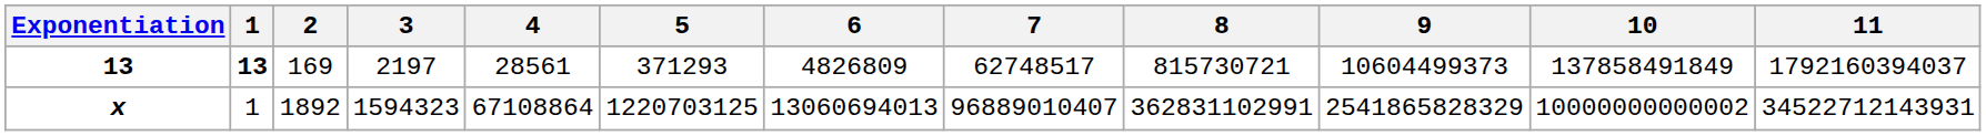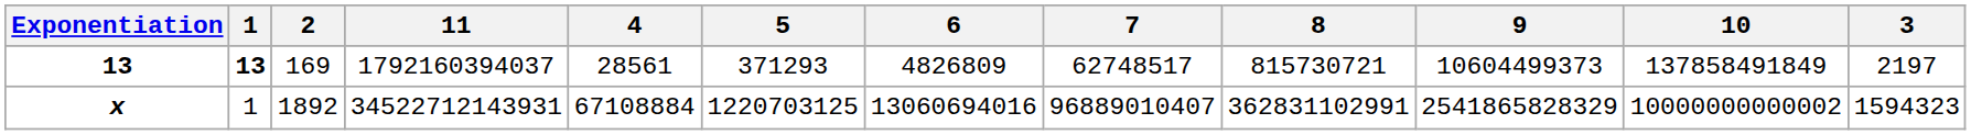columns swapped: 3 <-> 11
x | 4: 67108864 -> 67108884
x | 6: 13060694013 -> 13060694016
